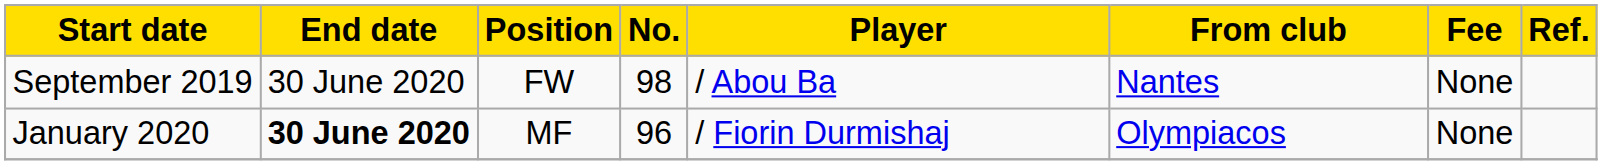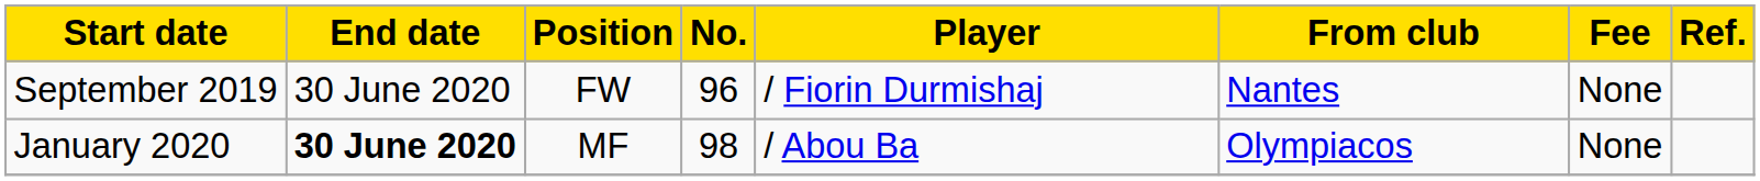September 2019 | No.: 98 -> 96
September 2019 | Player: / Abou Ba -> / Fiorin Durmishaj
January 2020 | No.: 96 -> 98
January 2020 | Player: / Fiorin Durmishaj -> / Abou Ba
